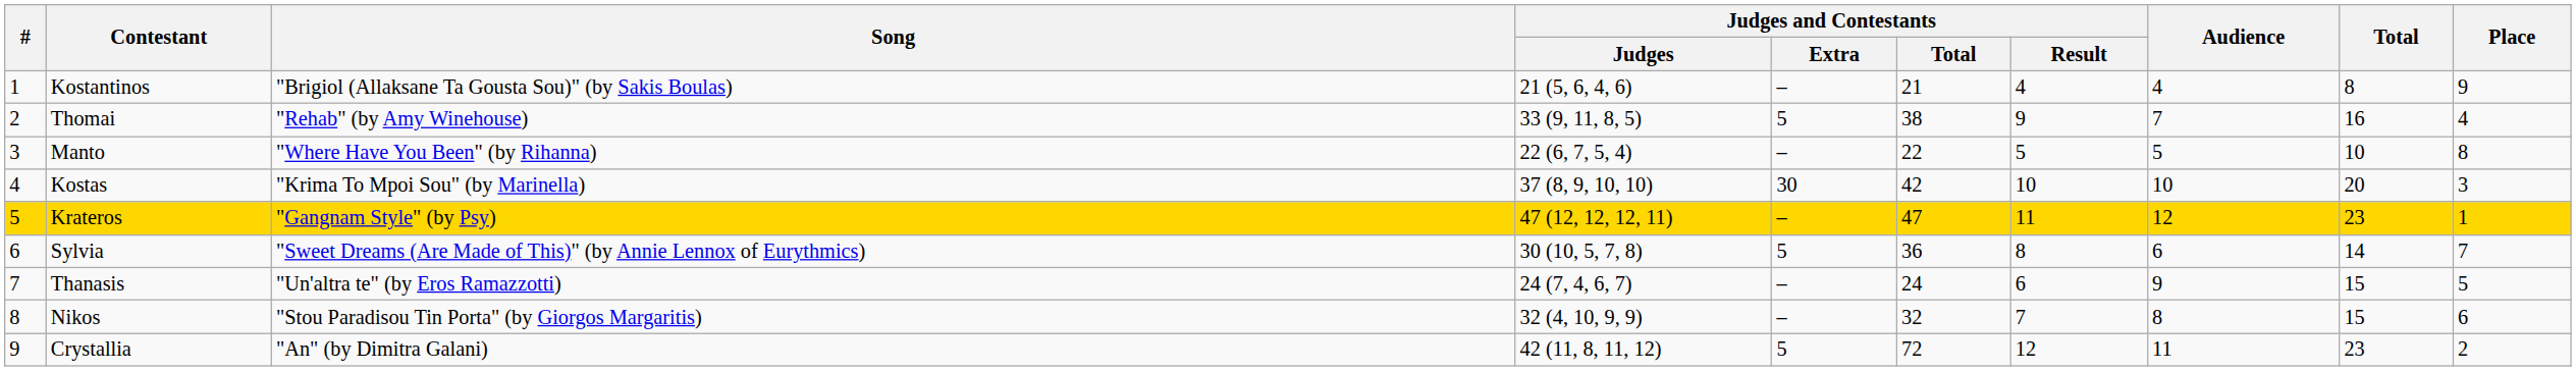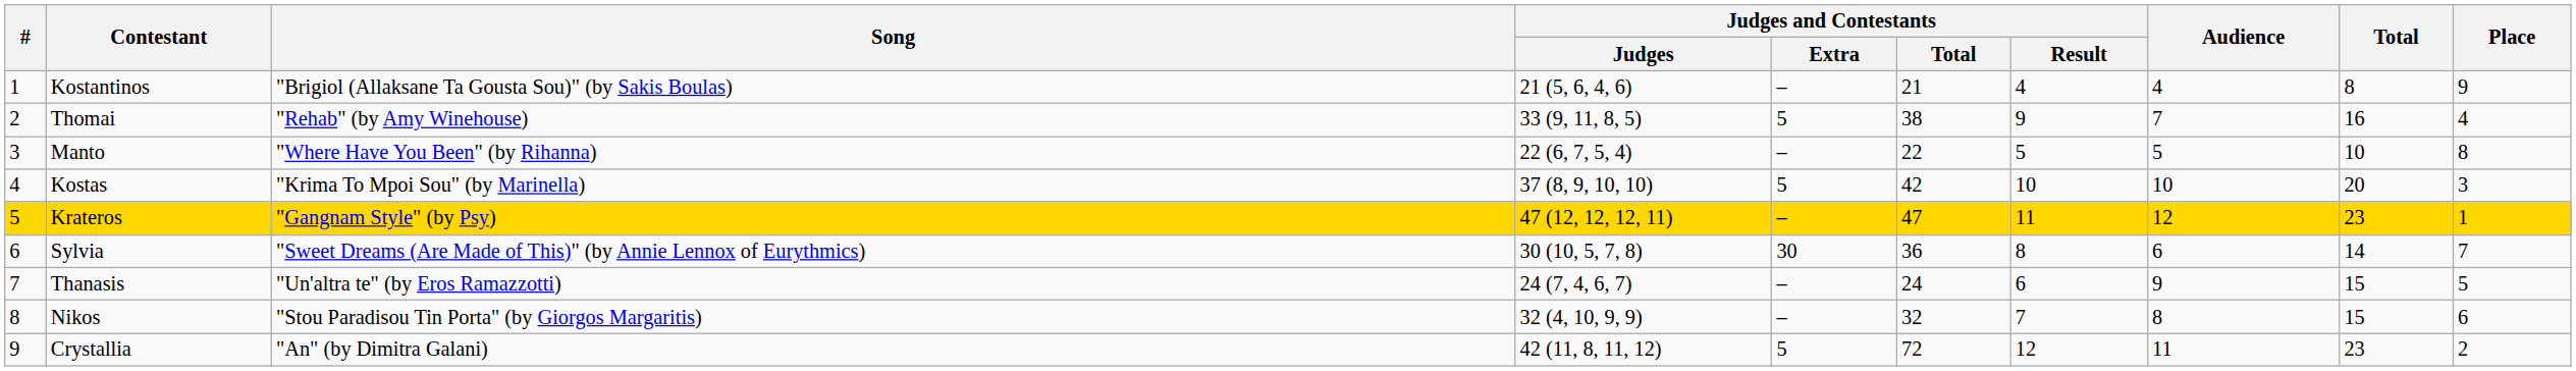Kostas | Judges and Contestants / Extra: 30 -> 5
Sylvia | Judges and Contestants / Extra: 5 -> 30
